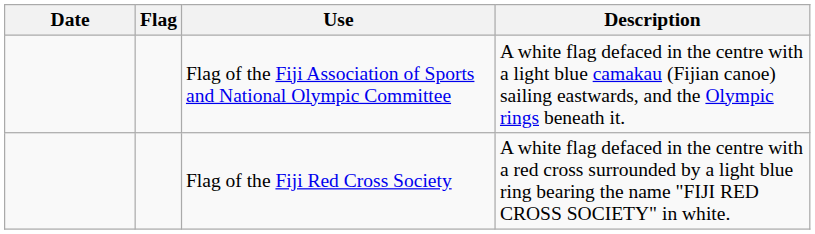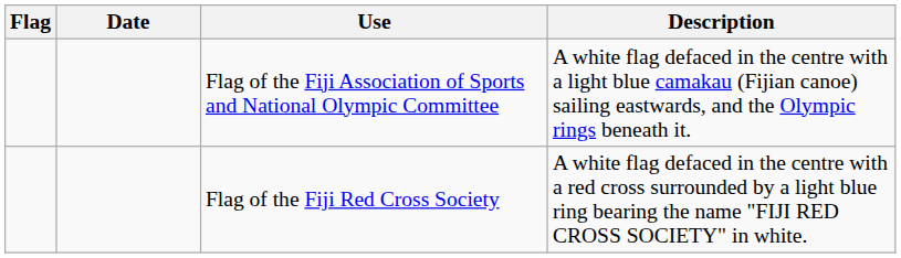columns swapped: Flag <-> Date
